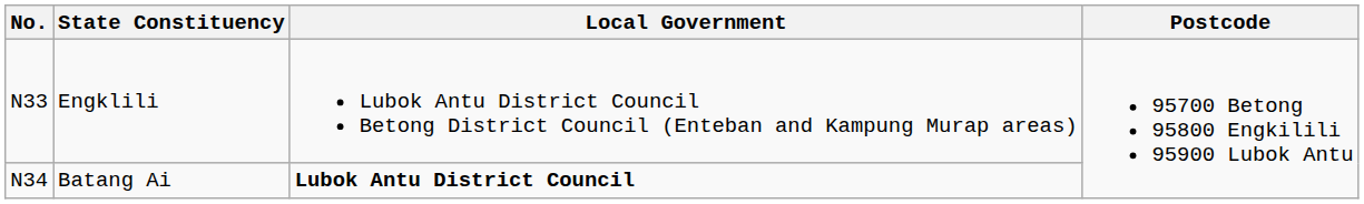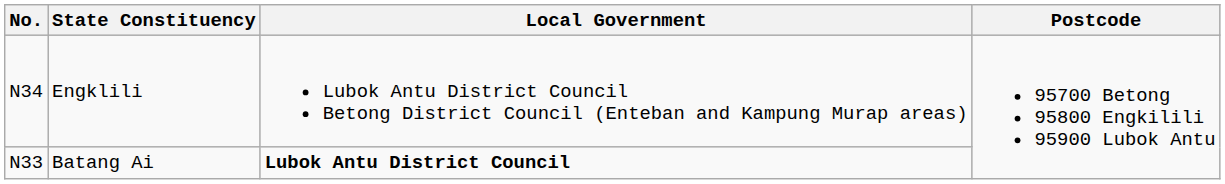Engklili | No.: N33 -> N34
Batang Ai | No.: N34 -> N33
